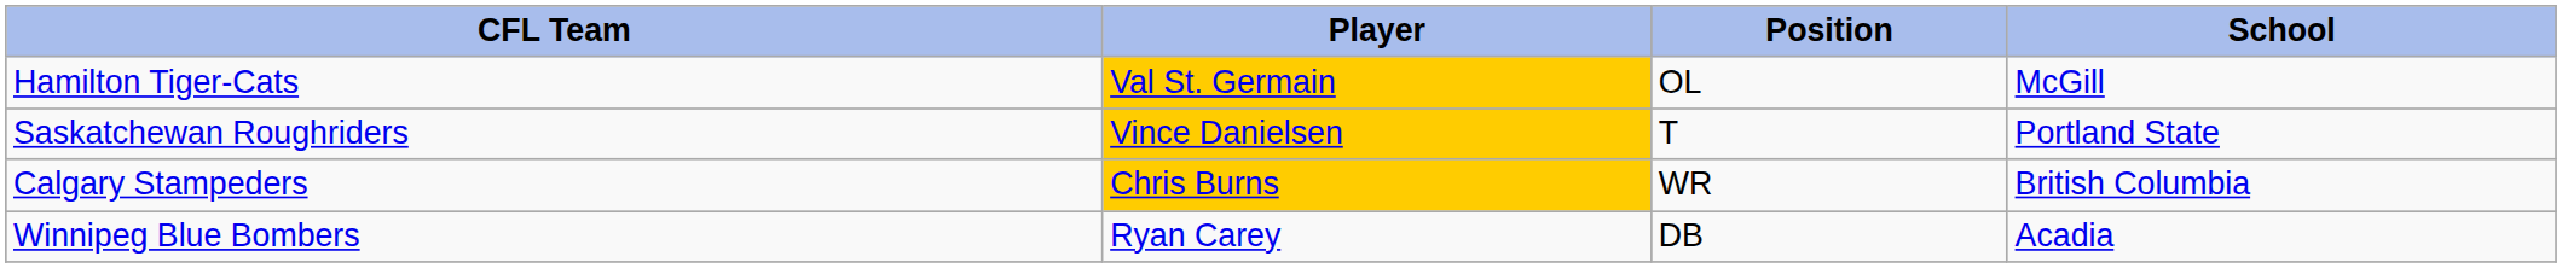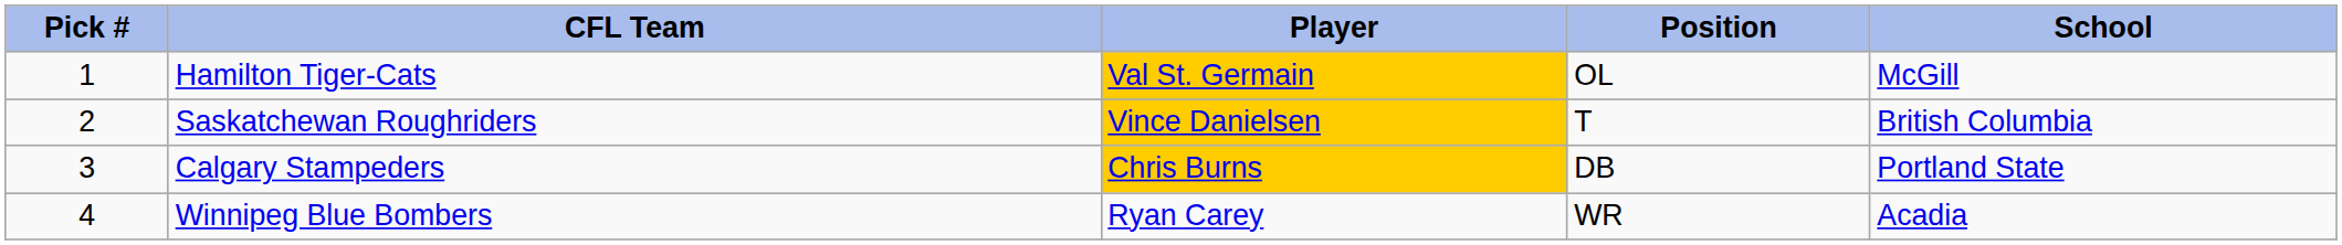+ column: Pick # | 1 | 2 | 3 | 4
Saskatchewan Roughriders | School: Portland State -> British Columbia
Calgary Stampeders | Position: WR -> DB
Calgary Stampeders | School: British Columbia -> Portland State
Winnipeg Blue Bombers | Position: DB -> WR
